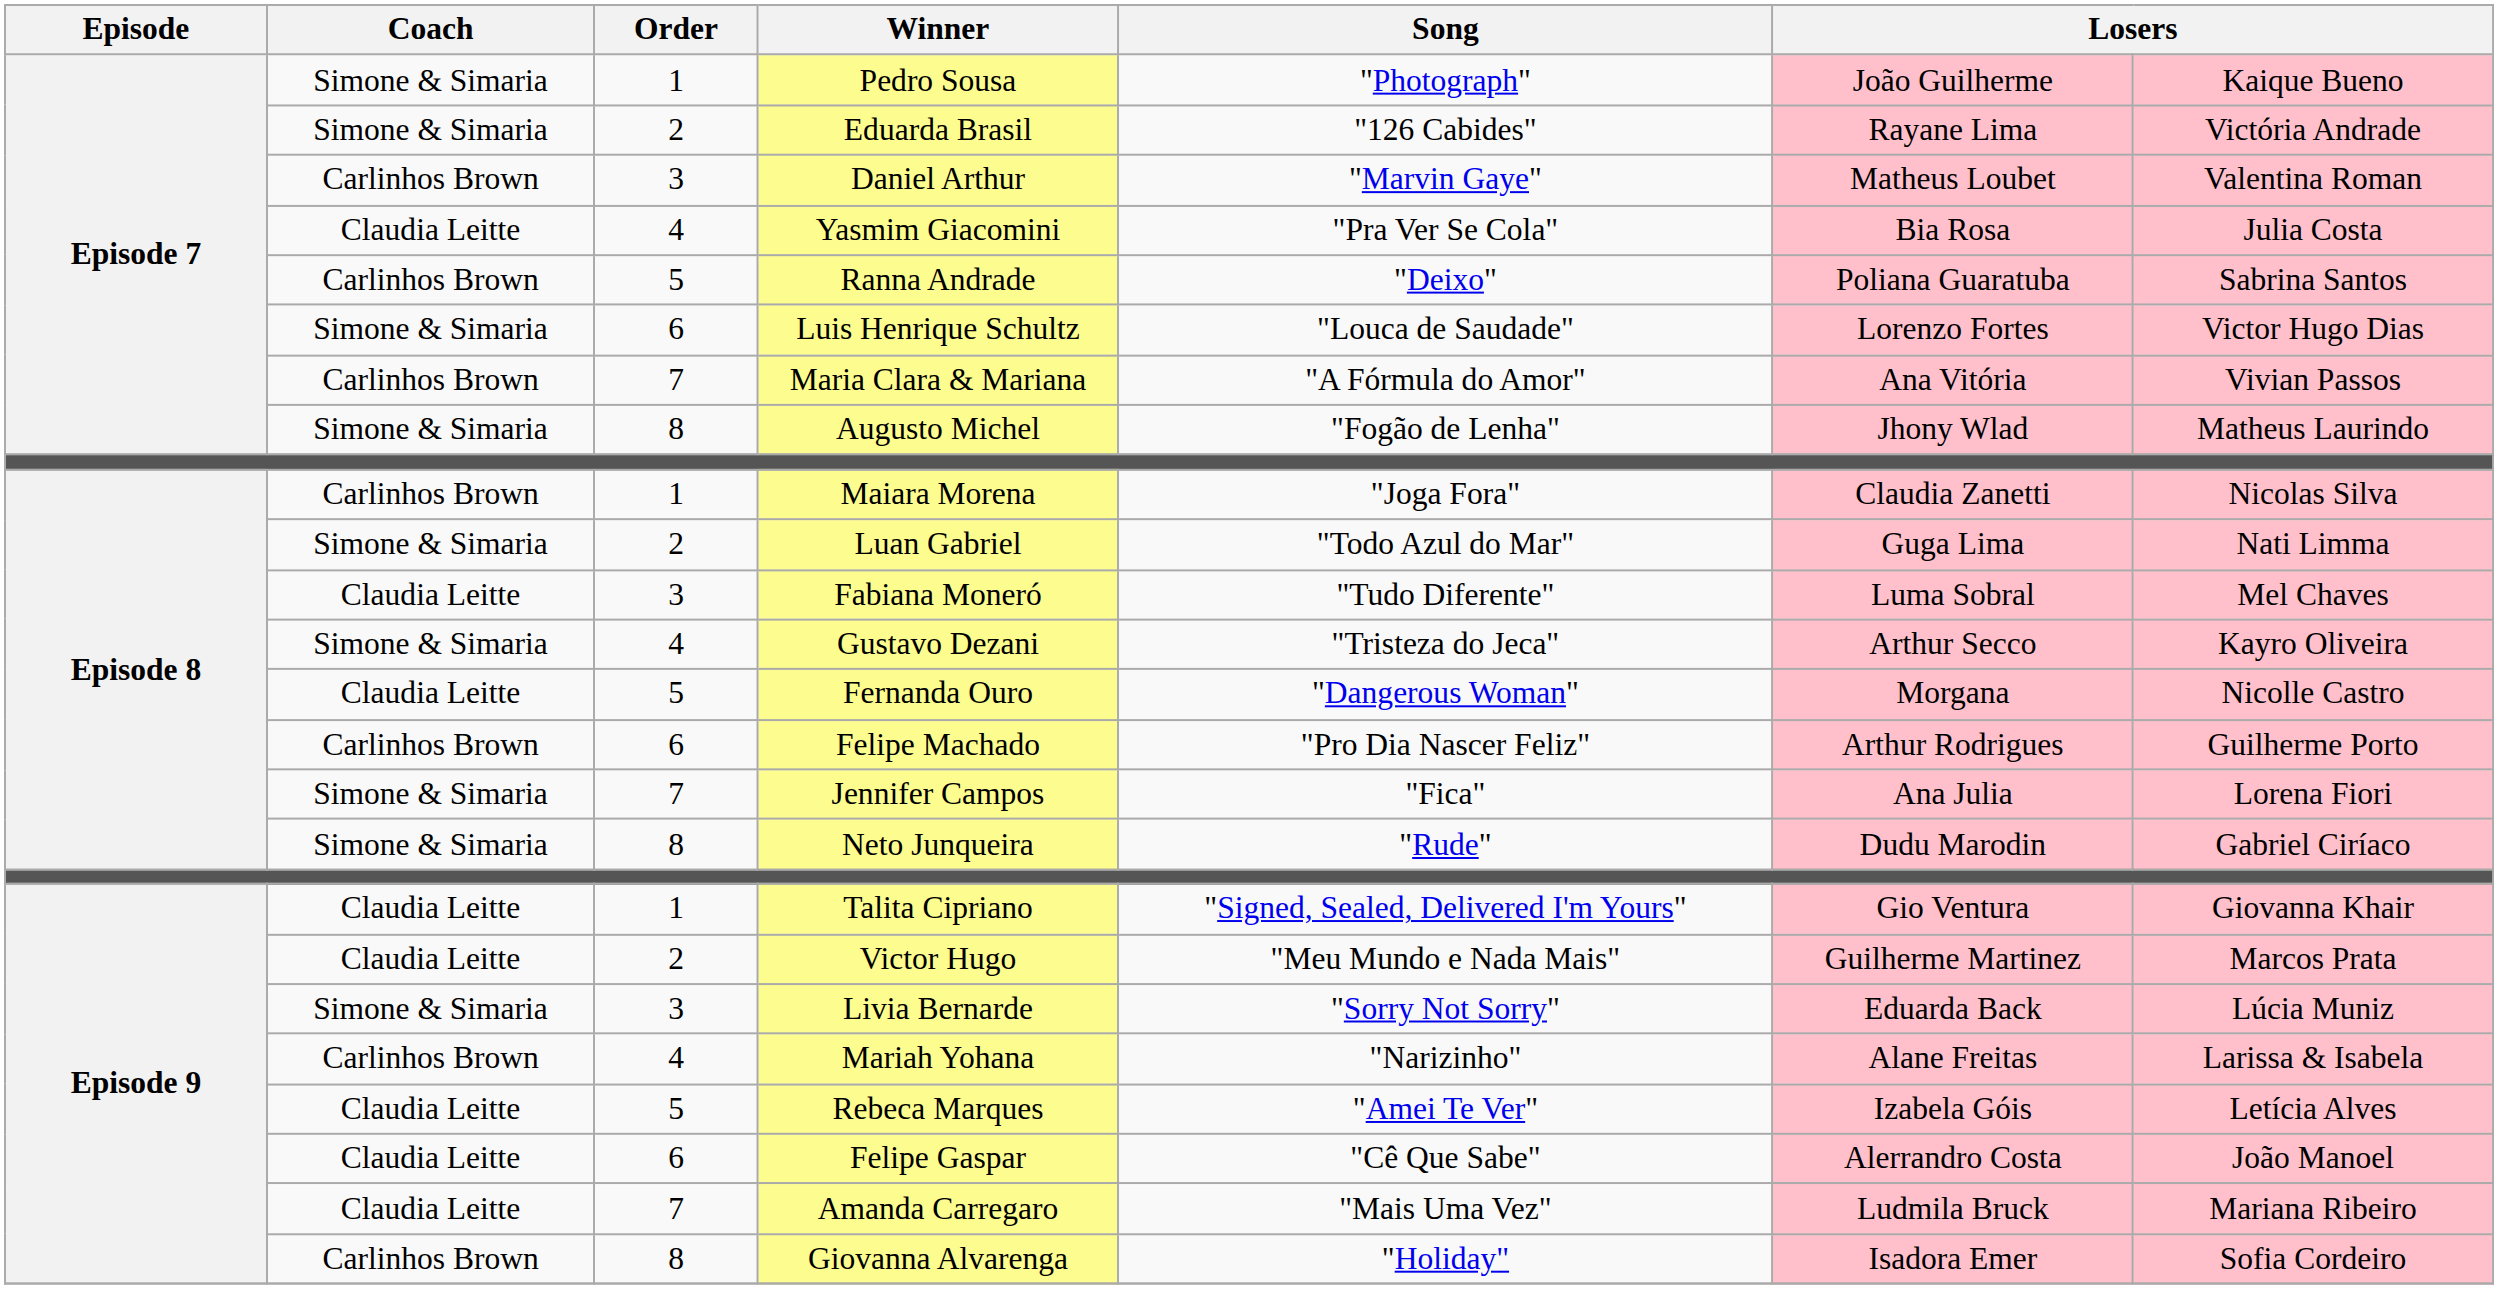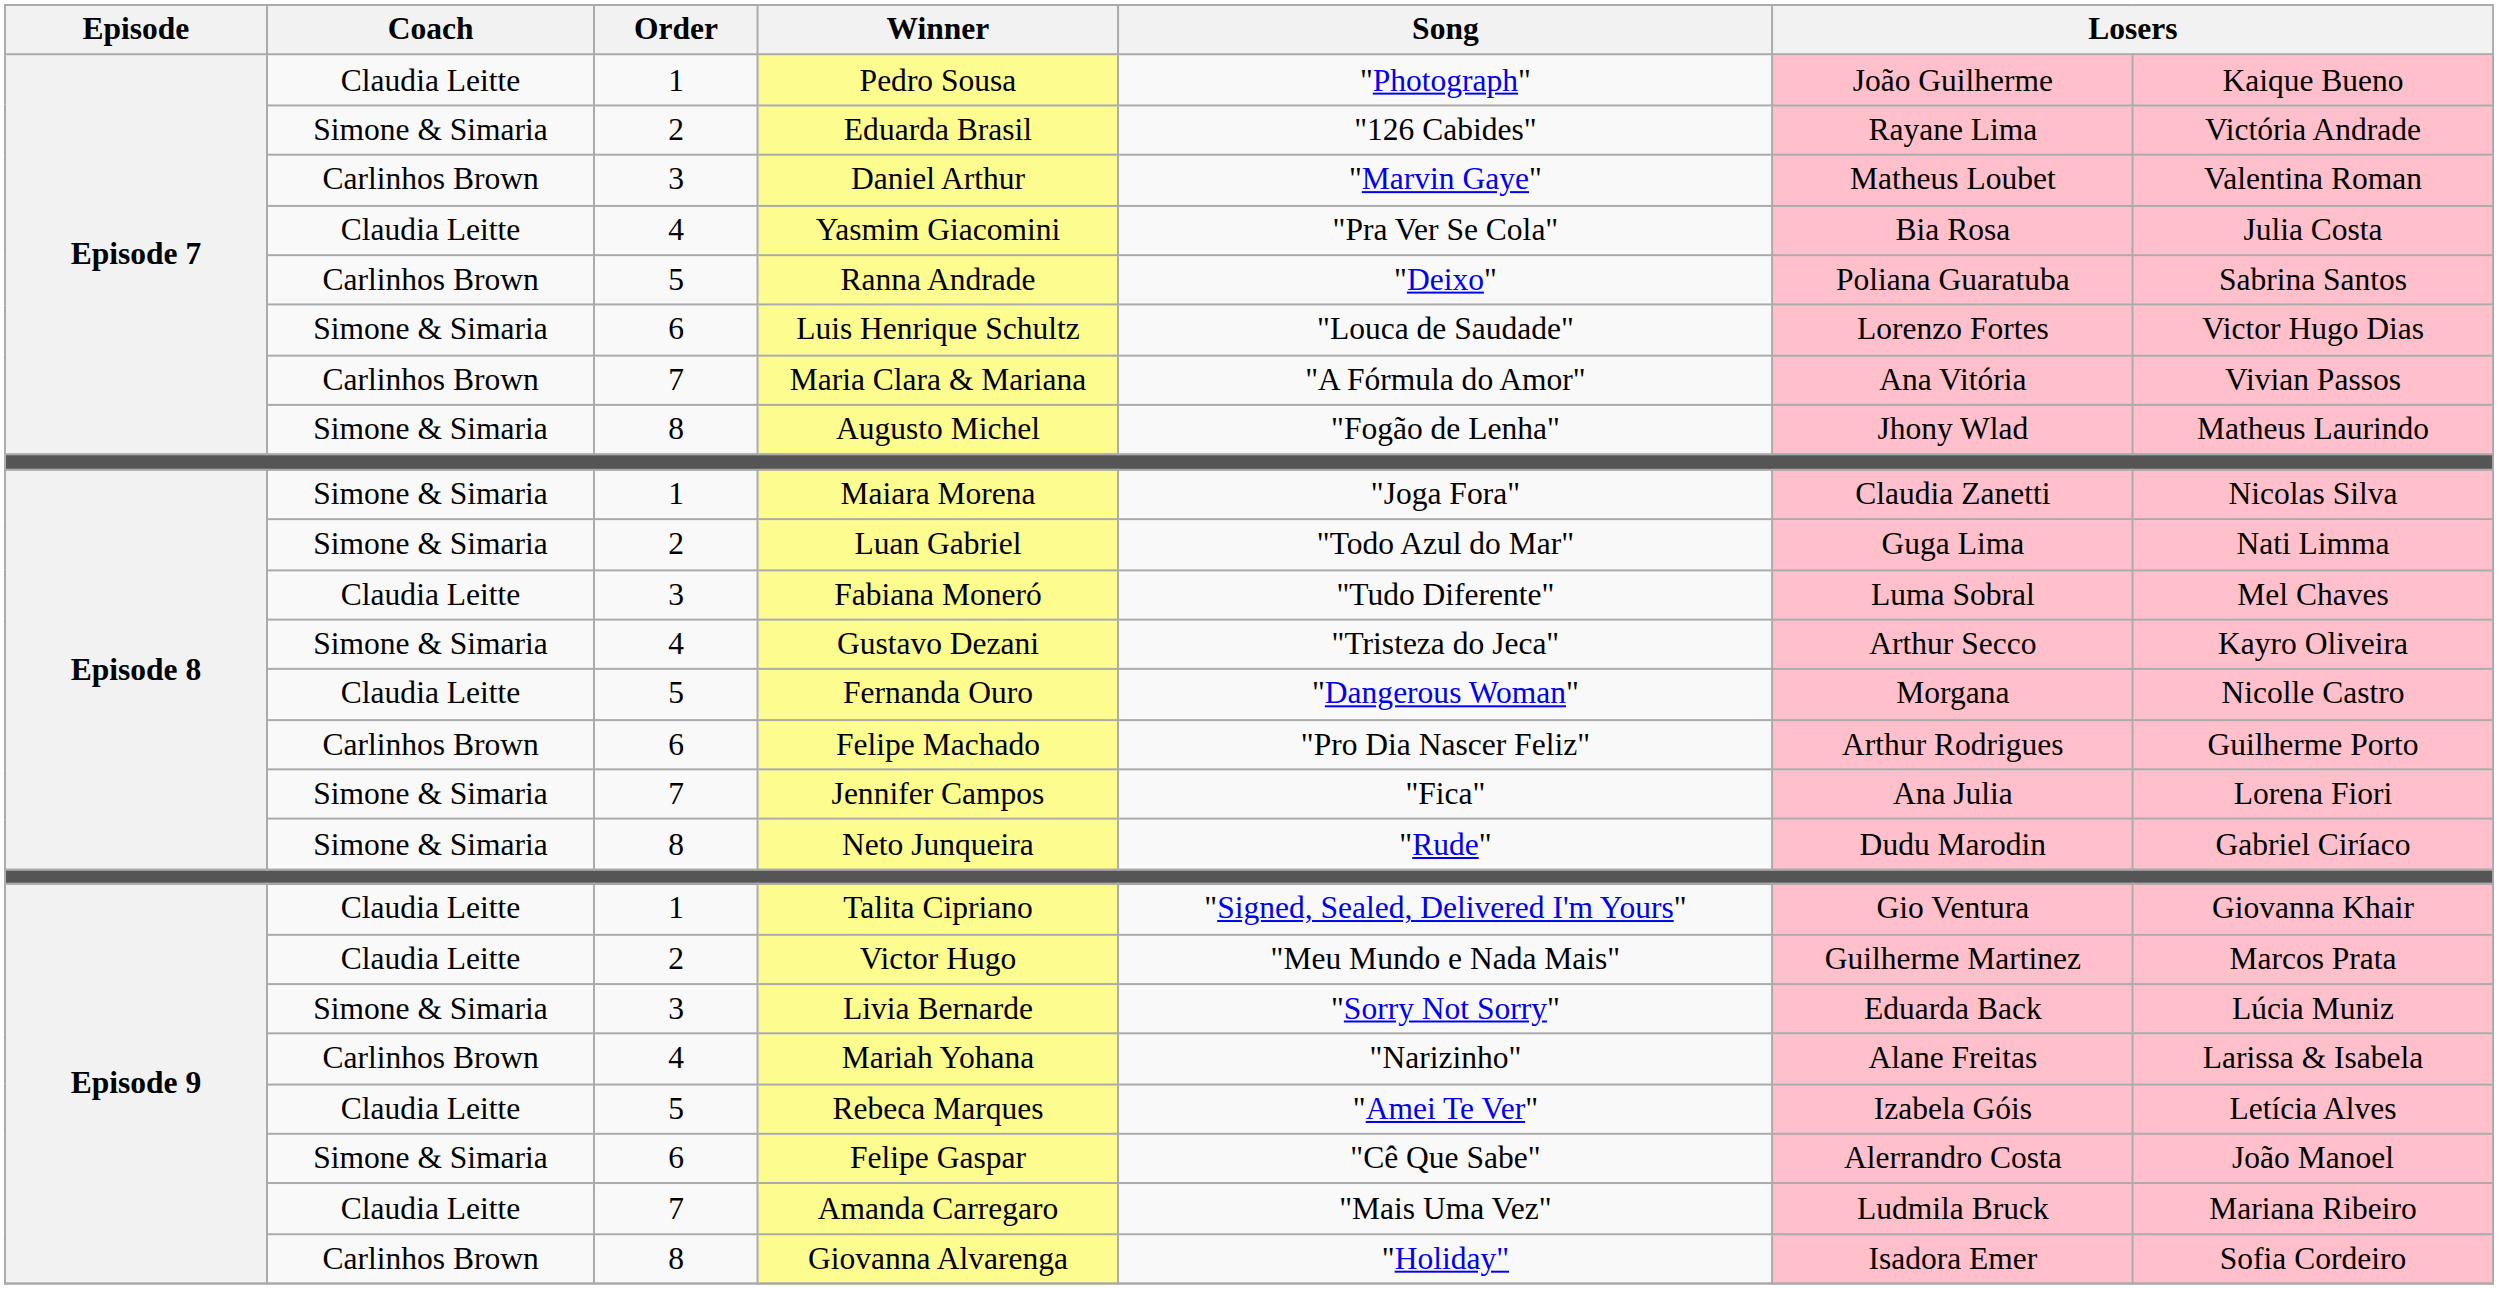Pedro Sousa | Coach: Simone & Simaria -> Claudia Leitte
Maiara Morena | Coach: Carlinhos Brown -> Simone & Simaria
Felipe Gaspar | Coach: Claudia Leitte -> Simone & Simaria
